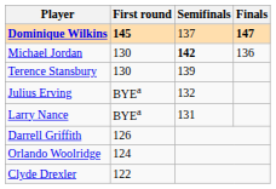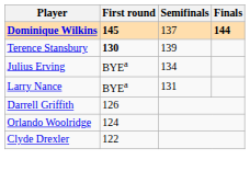Dominique Wilkins | Finals: 147 -> 144
- row: Michael Jordan | 130 | 142 | 136
Terence Stansbury | First round: normal -> bold
Julius Erving | Semifinals: 132 -> 134
